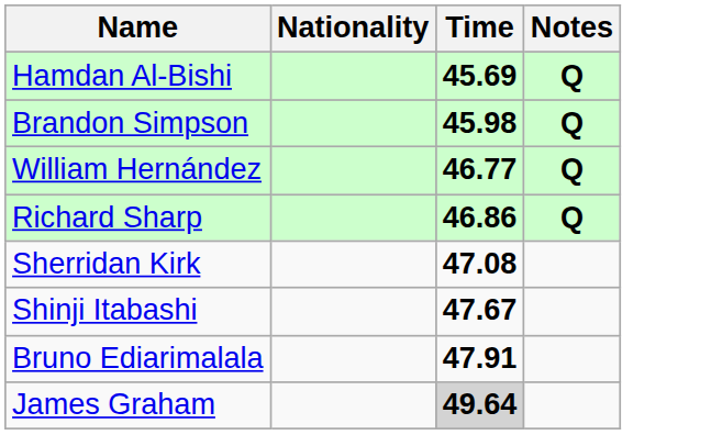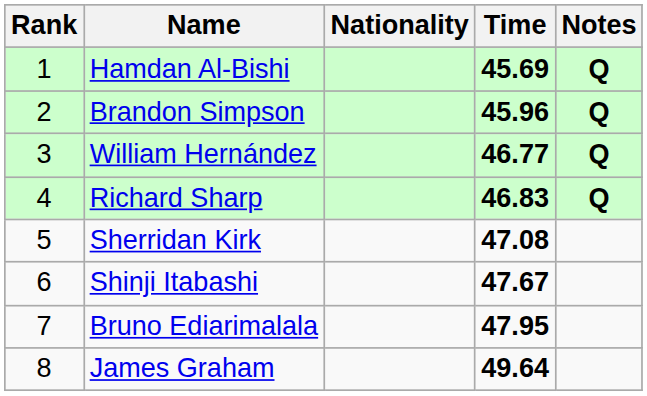+ column: Rank | 1 | 2 | 3 | 4 | 5 | 6 | 7 | 8
Brandon Simpson | Time: 45.98 -> 45.96
Richard Sharp | Time: 46.86 -> 46.83
Bruno Ediarimalala | Time: 47.91 -> 47.95
James Graham | Time: lightgrey background -> no background
